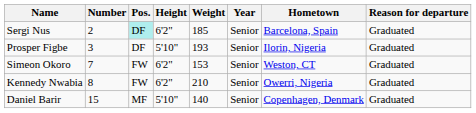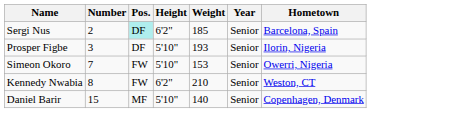- column: Reason for departure | Graduated | Graduated | Graduated | Graduated | Graduated
Simeon Okoro | Height: 6'2" -> 5'10"
Simeon Okoro | Hometown: Weston, CT -> Owerri, Nigeria
Kennedy Nwabia | Hometown: Owerri, Nigeria -> Weston, CT
